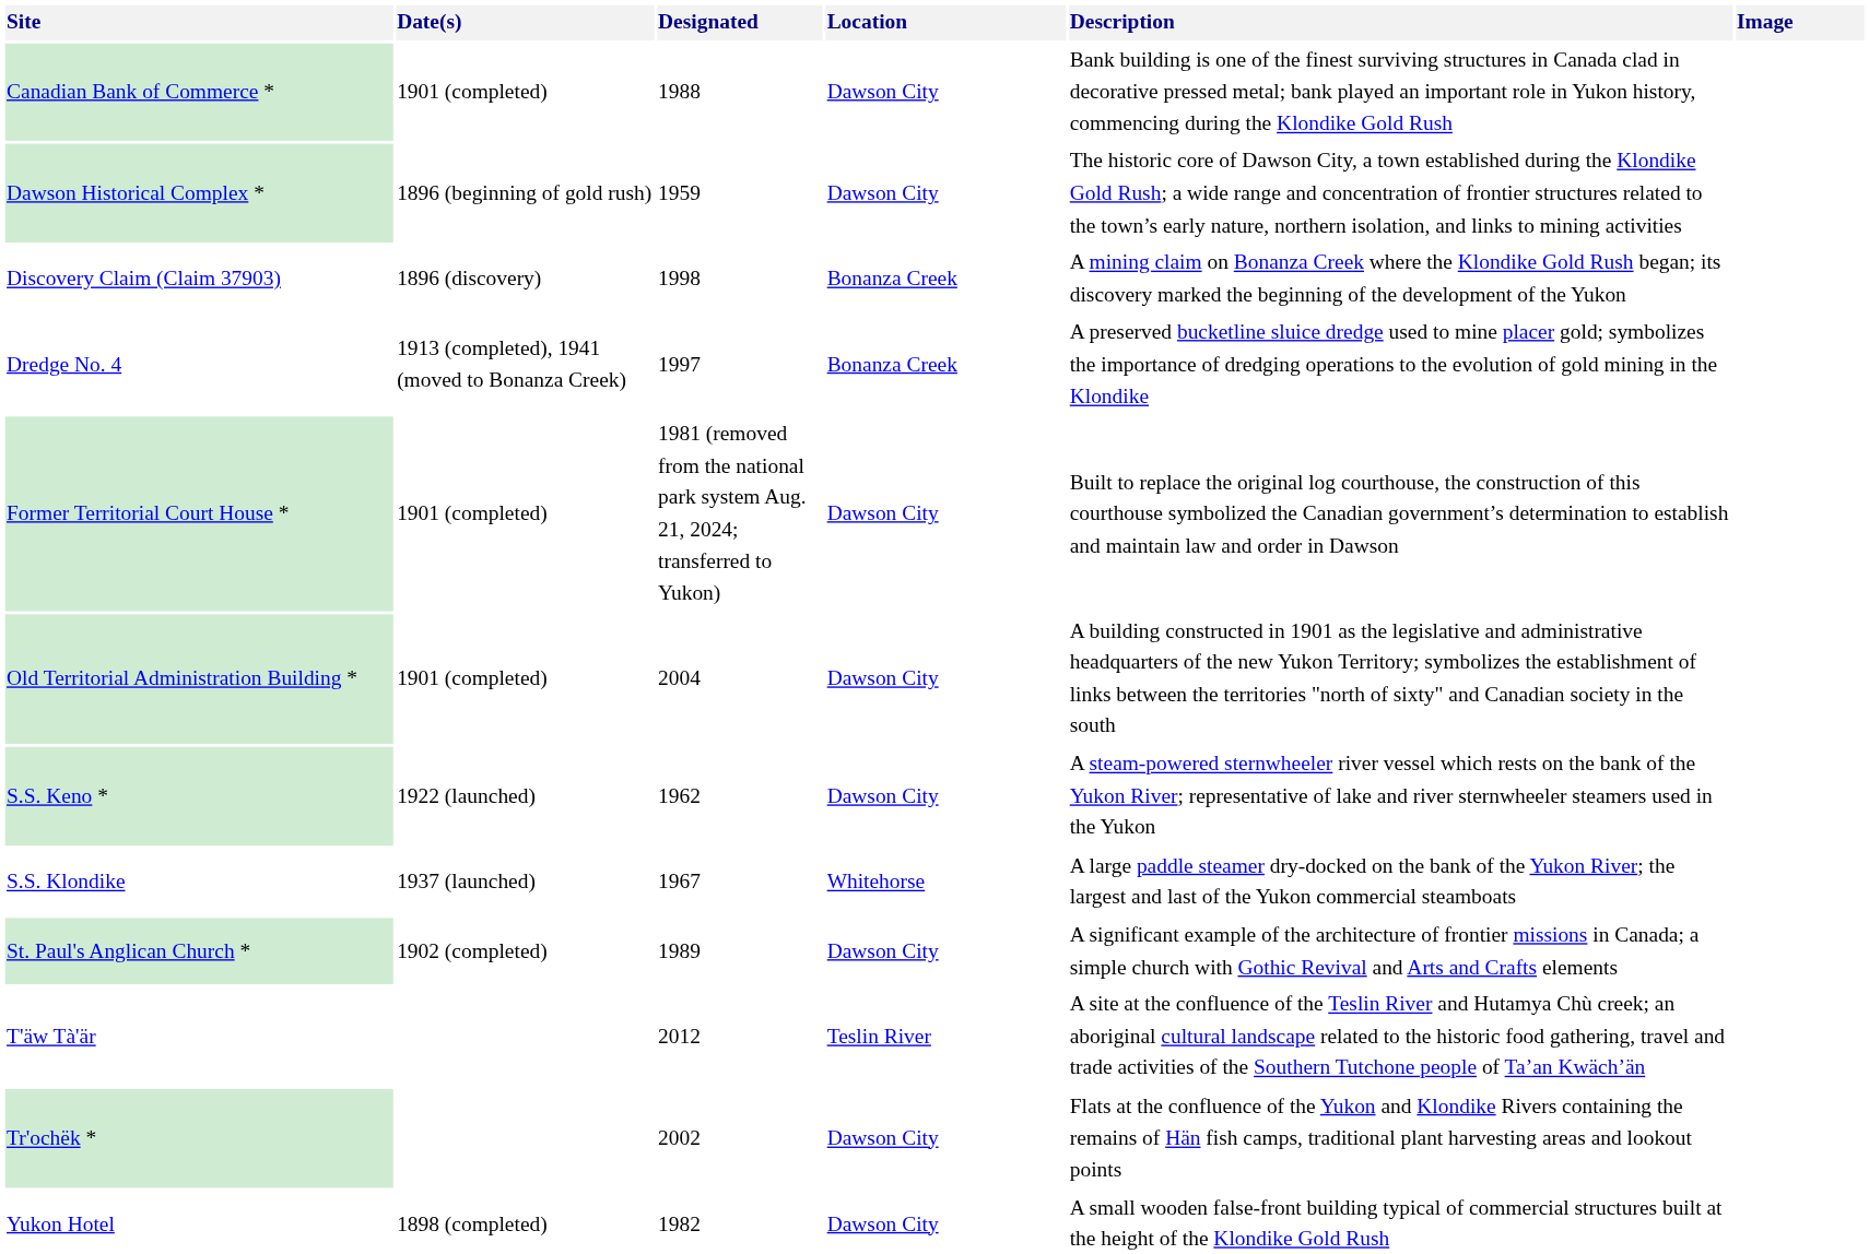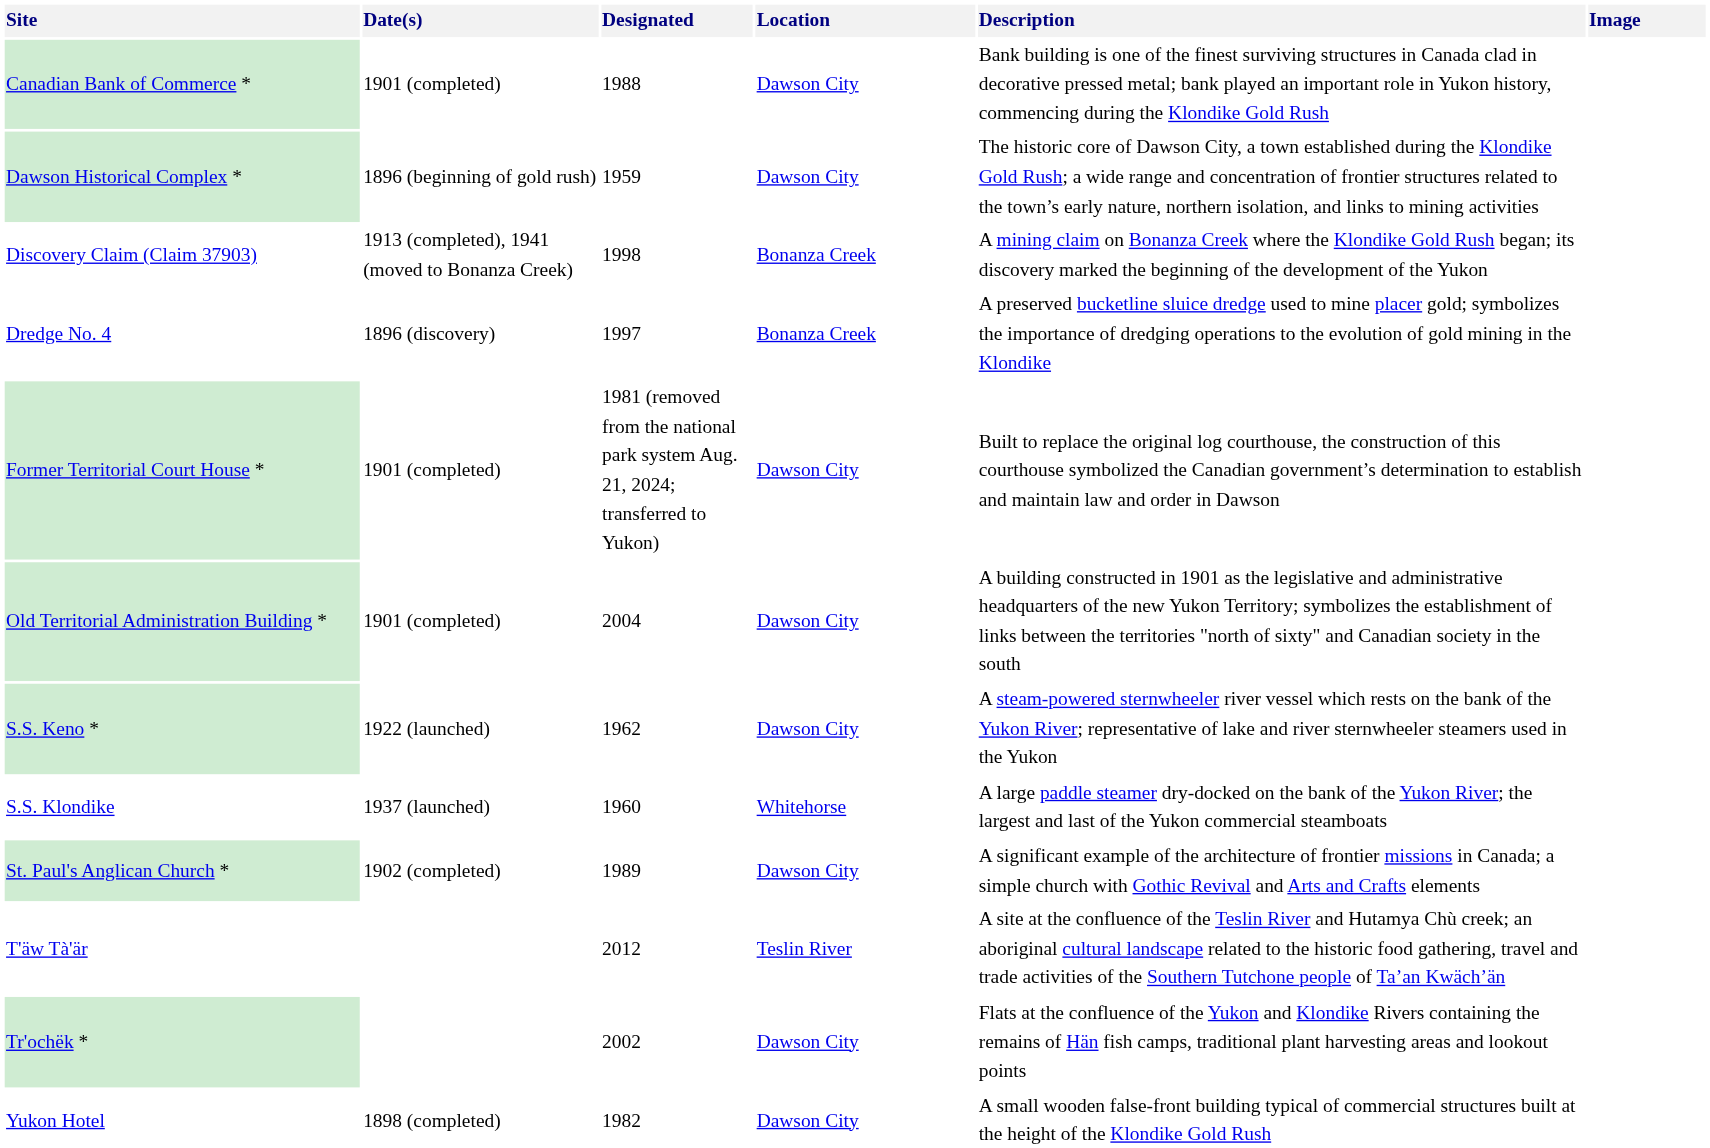Discovery Claim (Claim 37903) | Date(s): 1896 (discovery) -> 1913 (completed), 1941 (moved to Bonanza Creek)
Dredge No. 4 | Date(s): 1913 (completed), 1941 (moved to Bonanza Creek) -> 1896 (discovery)
S.S. Klondike | Designated: 1967 -> 1960
